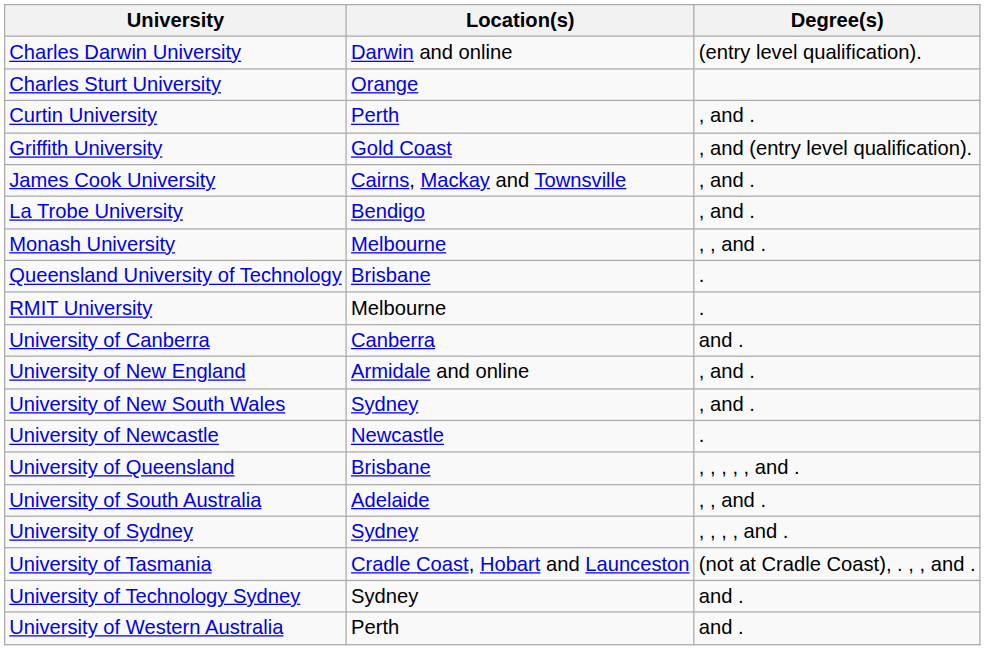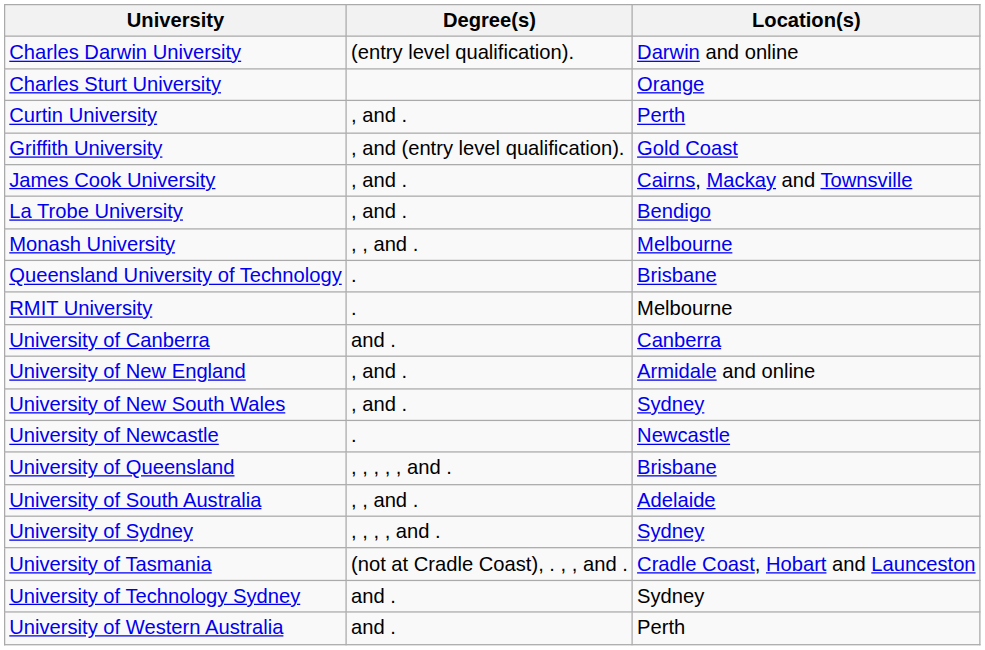columns swapped: Location(s) <-> Degree(s)
